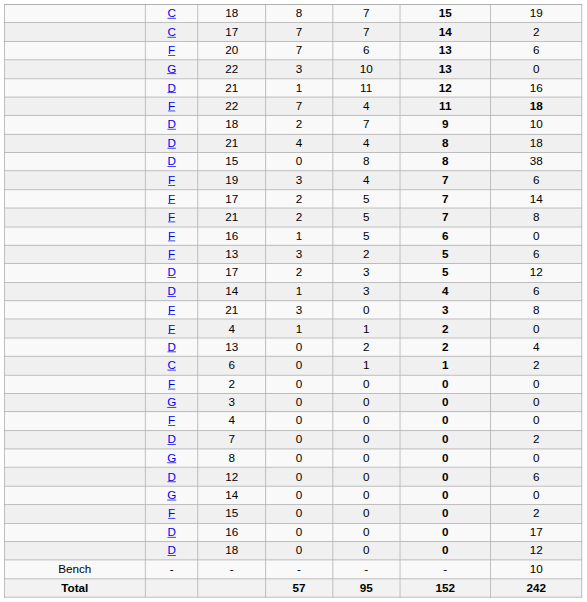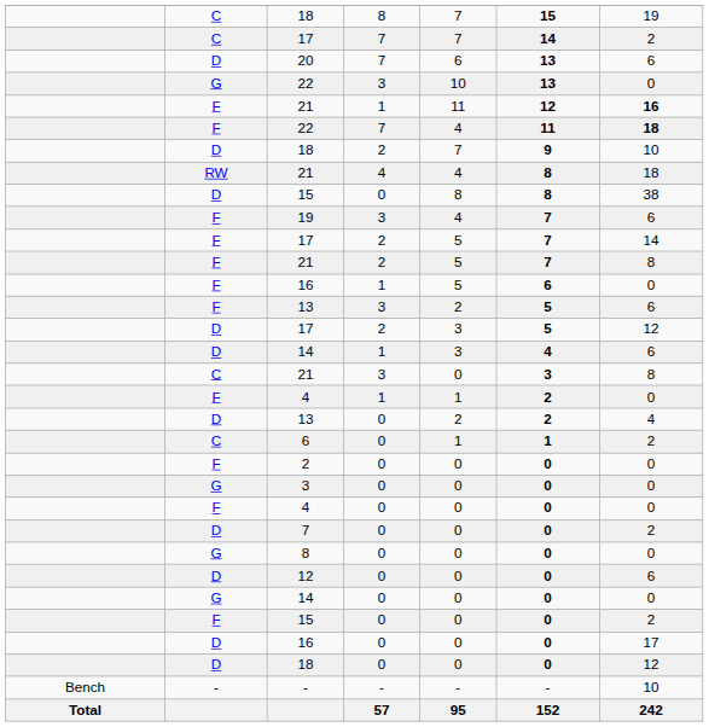20 | column 2: F -> D
21 / 1 | column 2: D -> F
21 / 1 | column 7: normal -> bold
21 / 4 | column 2: D -> RW
21 / 3 | column 2: F -> C
